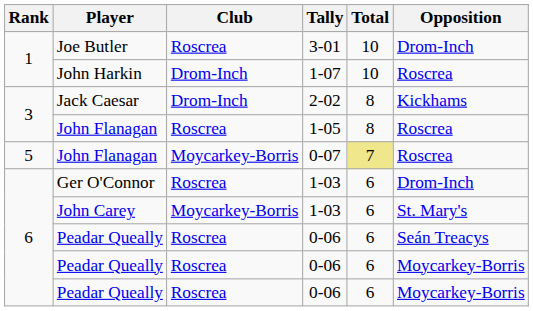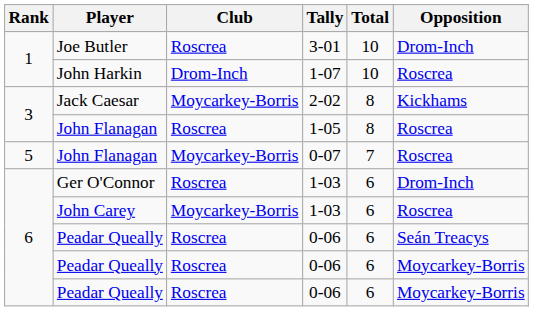Jack Caesar | Club: Drom-Inch -> Moycarkey-Borris
John Flanagan / 0-07 | Total: khaki background -> no background
John Carey | Opposition: St. Mary's -> Roscrea
